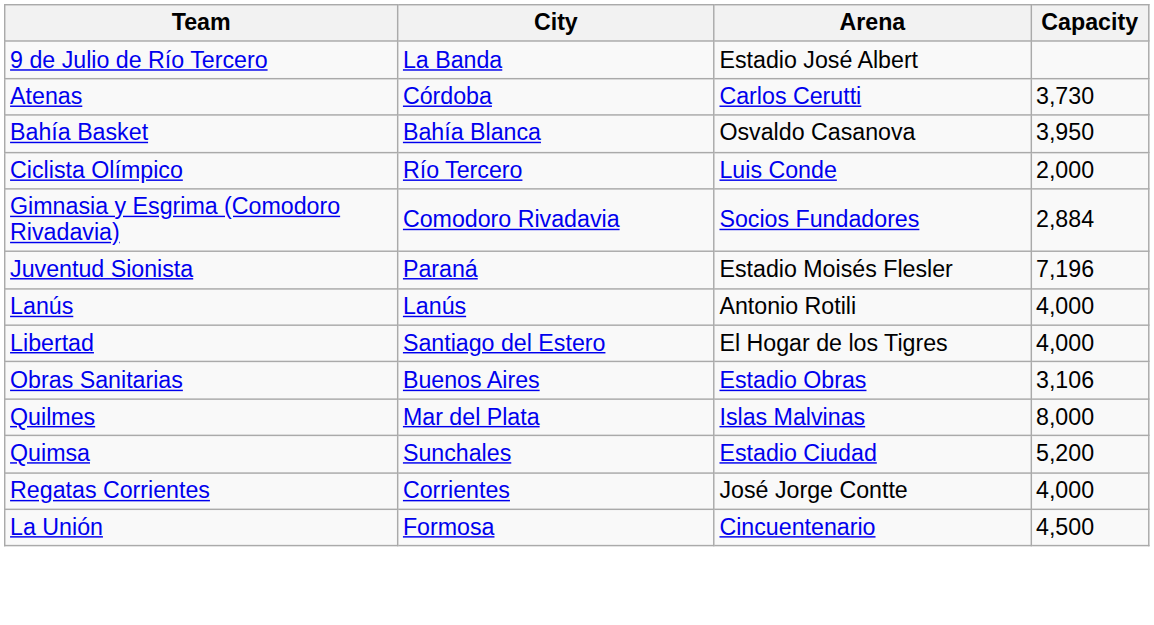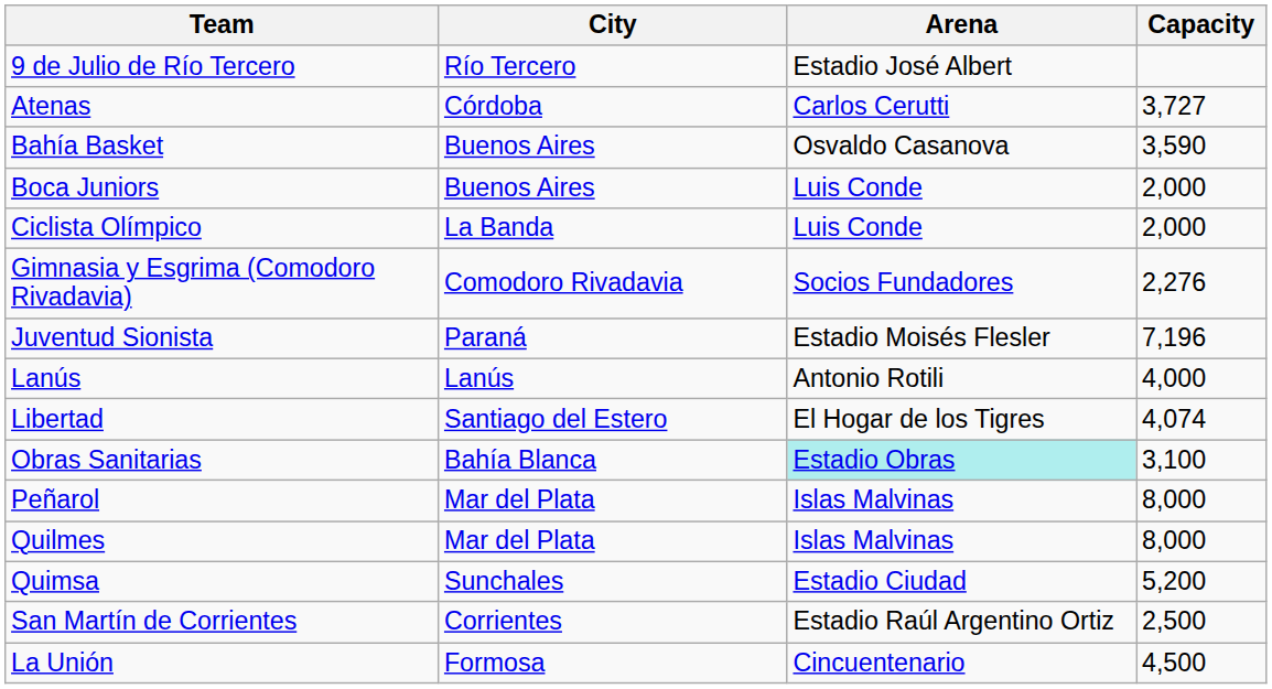9 de Julio de Río Tercero | City: La Banda -> Río Tercero
Atenas | Capacity: 3,730 -> 3,727
Bahía Basket | City: Bahía Blanca -> Buenos Aires
Bahía Basket | Capacity: 3,950 -> 3,590
+ row: Boca Juniors | Buenos Aires | Luis Conde | 2,000
Ciclista Olímpico | City: Río Tercero -> La Banda
Gimnasia y Esgrima (Comodoro Rivadavia) | Capacity: 2,884 -> 2,276
Libertad | Capacity: 4,000 -> 4,074
Obras Sanitarias | City: Buenos Aires -> Bahía Blanca
Obras Sanitarias | Arena: no background -> paleturquoise background
Obras Sanitarias | Capacity: 3,106 -> 3,100
+ row: Peñarol | Mar del Plata | Islas Malvinas | 8,000
- row: Regatas Corrientes | Corrientes | José Jorge Contte | 4,000
+ row: San Martín de Corrientes | Corrientes | Estadio Raúl Argentino Ortiz | 2,500
